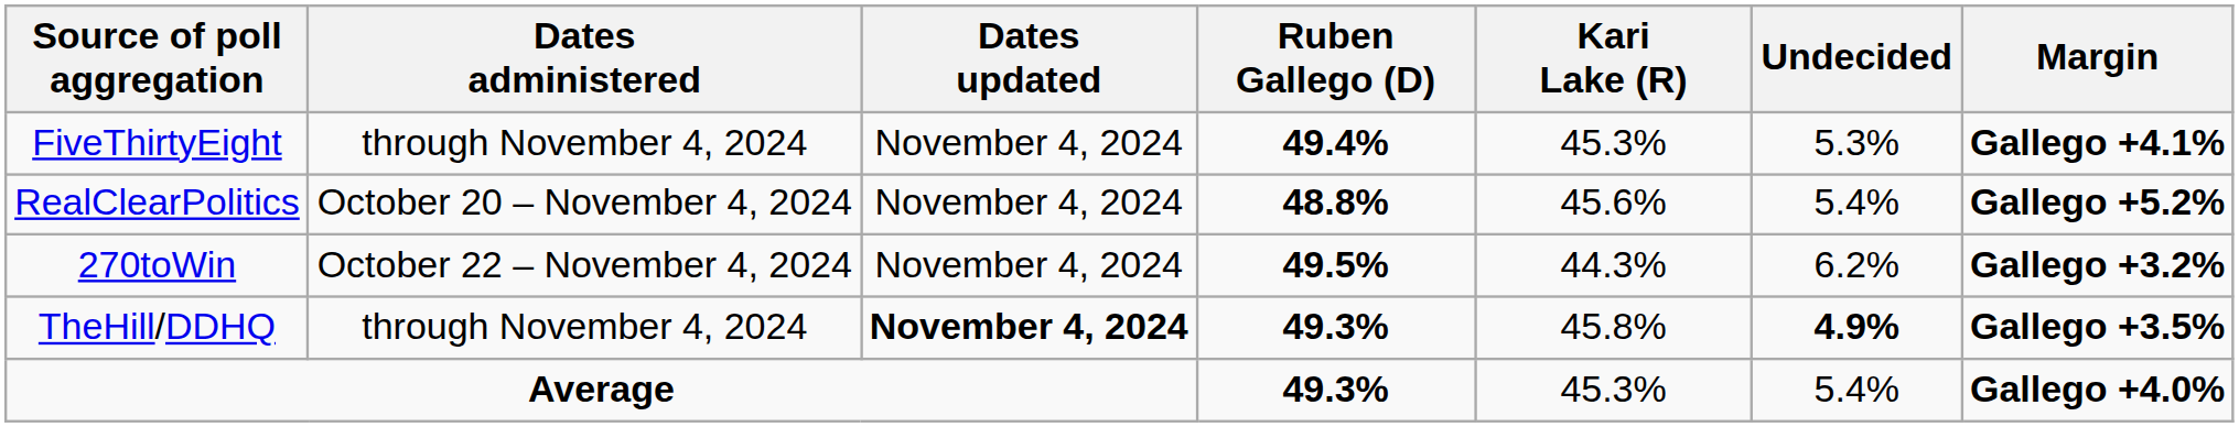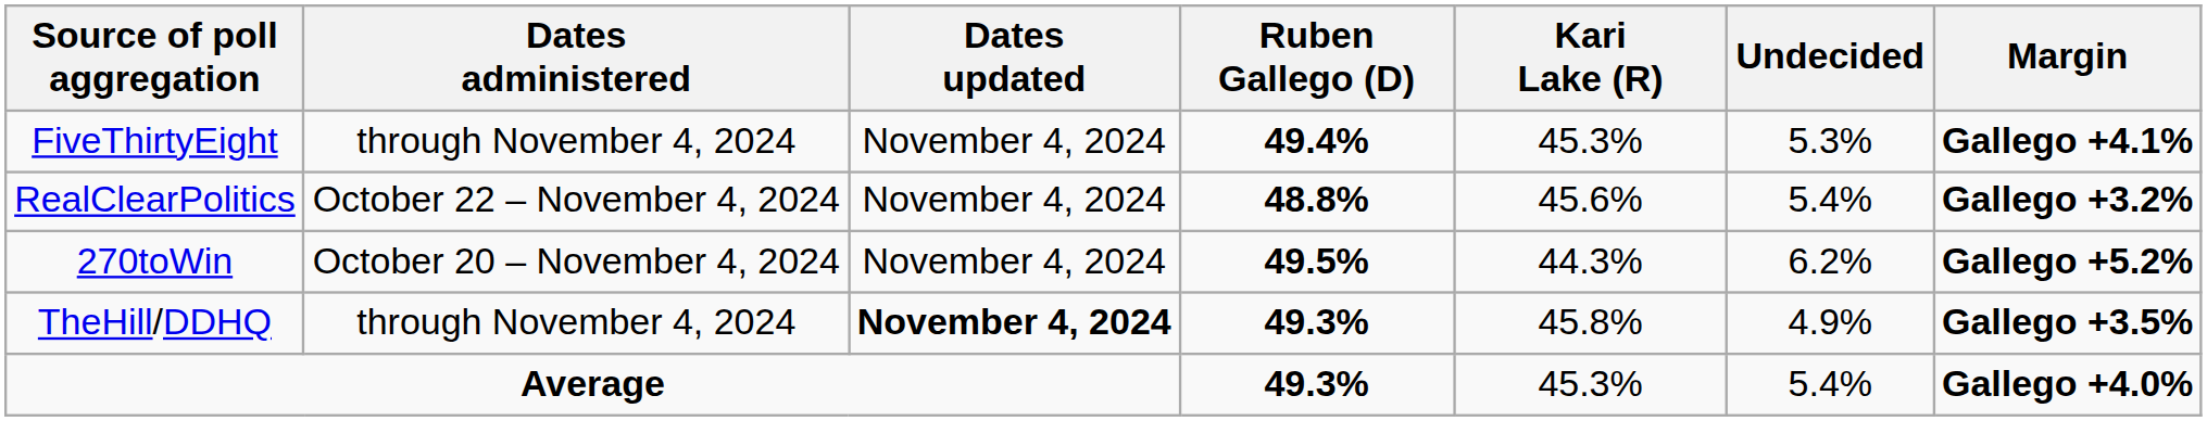RealClearPolitics | Dates administered: October 20 – November 4, 2024 -> October 22 – November 4, 2024
RealClearPolitics | Margin: Gallego +5.2% -> Gallego +3.2%
270toWin | Dates administered: October 22 – November 4, 2024 -> October 20 – November 4, 2024
270toWin | Margin: Gallego +3.2% -> Gallego +5.2%
TheHill/DDHQ | Undecided: bold -> normal
